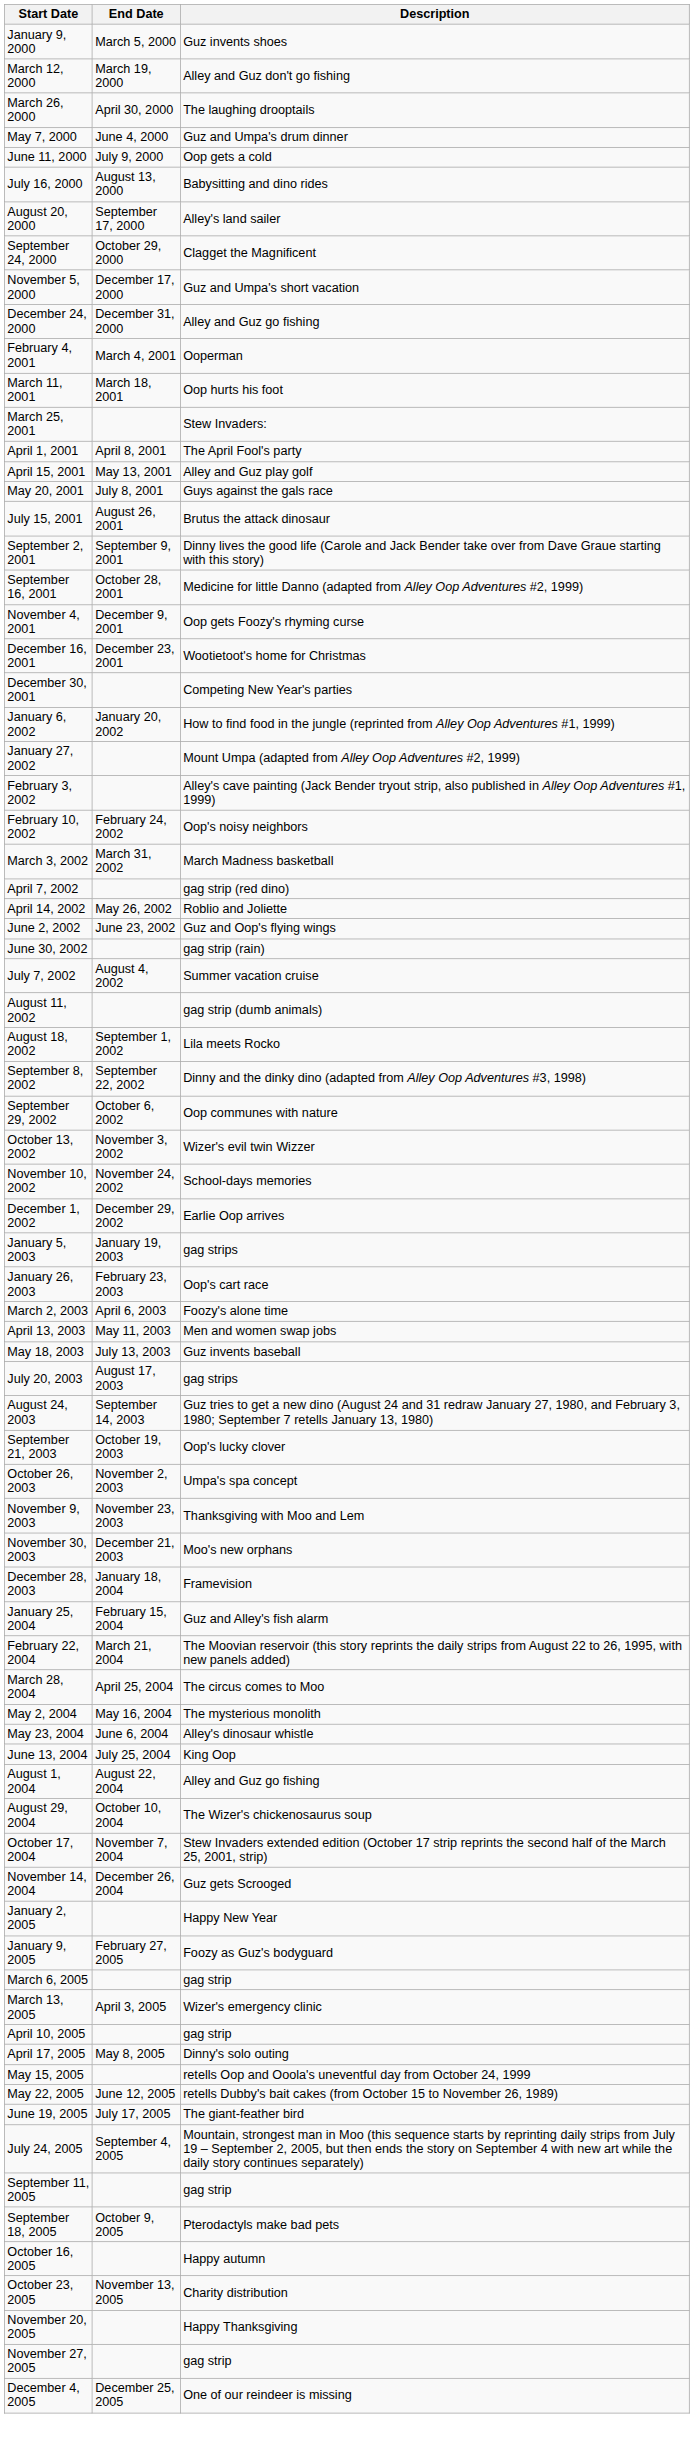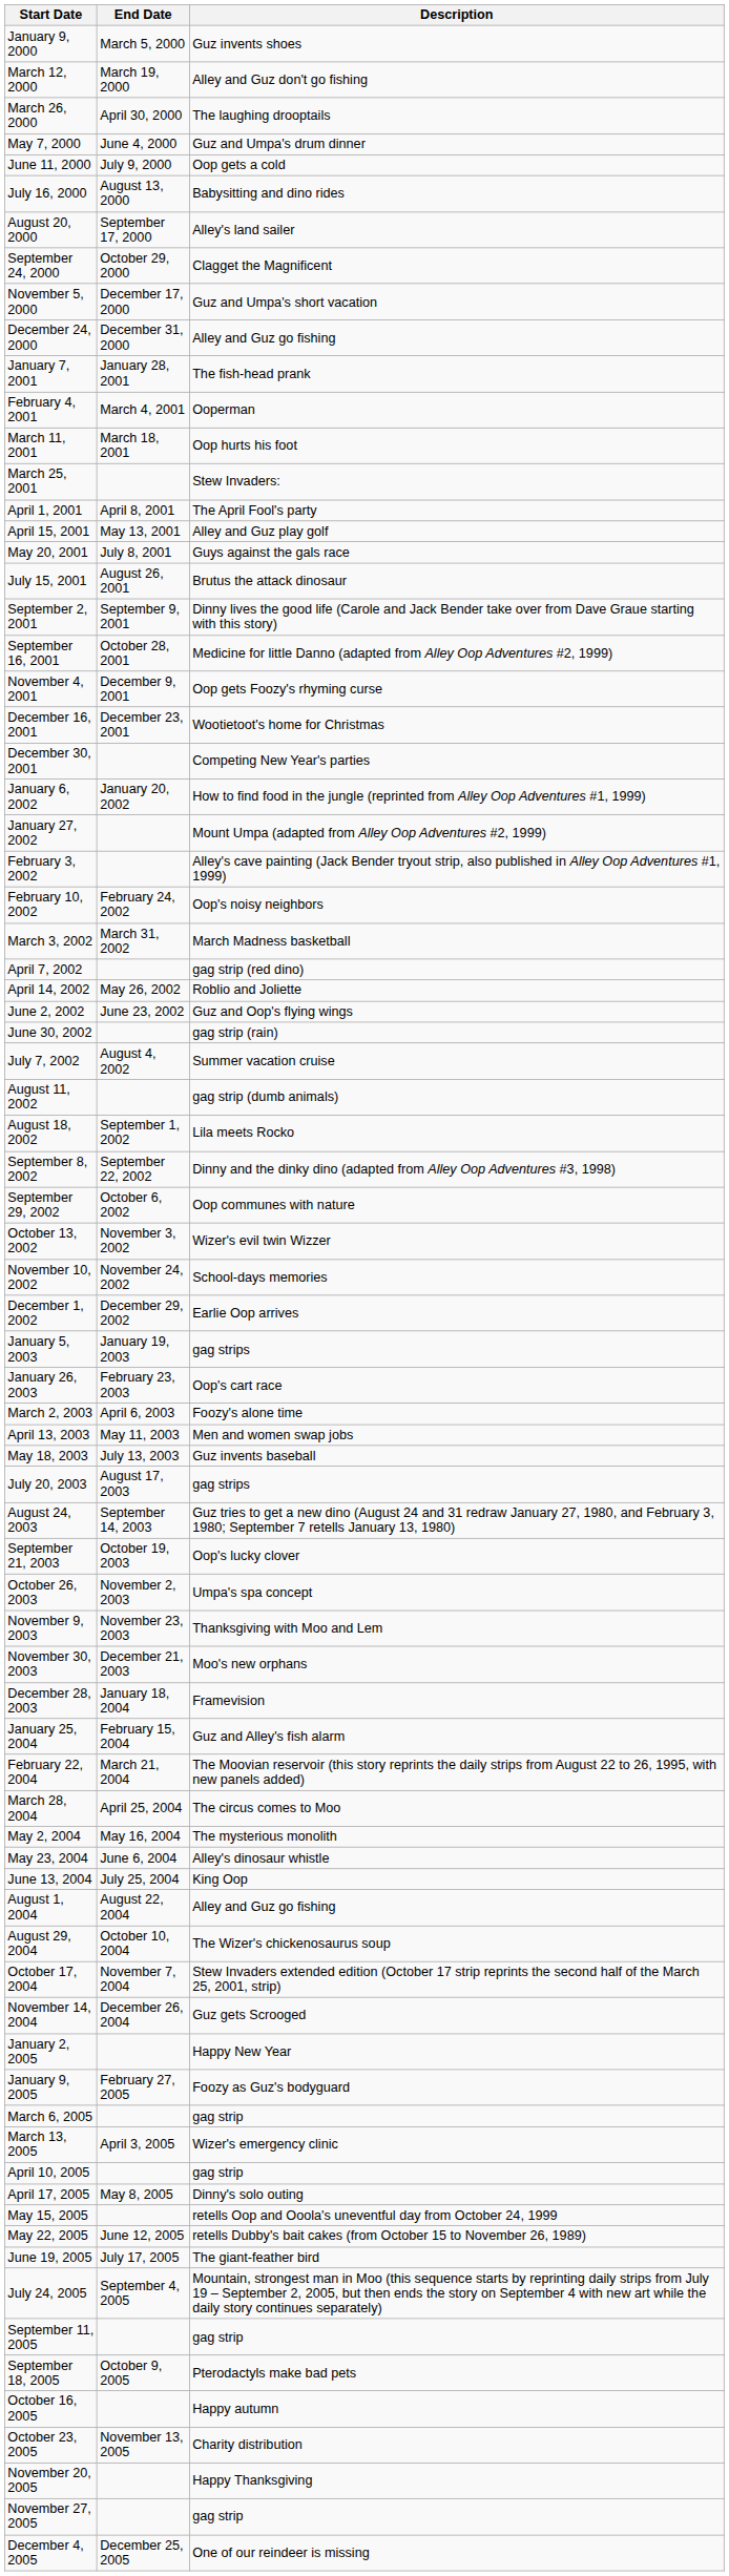+ row: January 7, 2001 | January 28, 2001 | The fish-head prank
